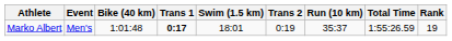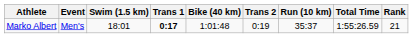columns swapped: Swim (1.5 km) <-> Bike (40 km)
Marko Albert | Rank: 19 -> 21
